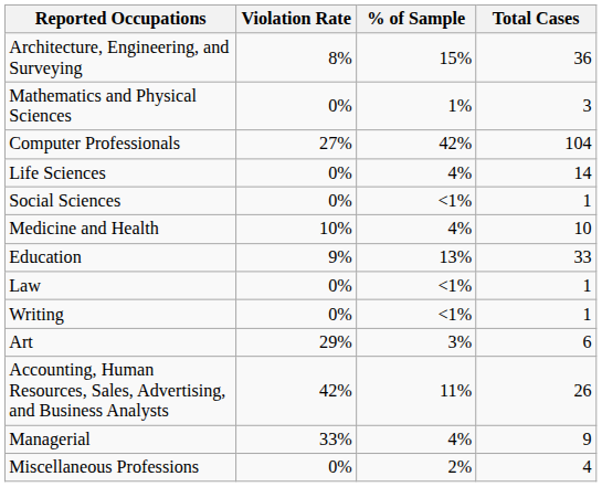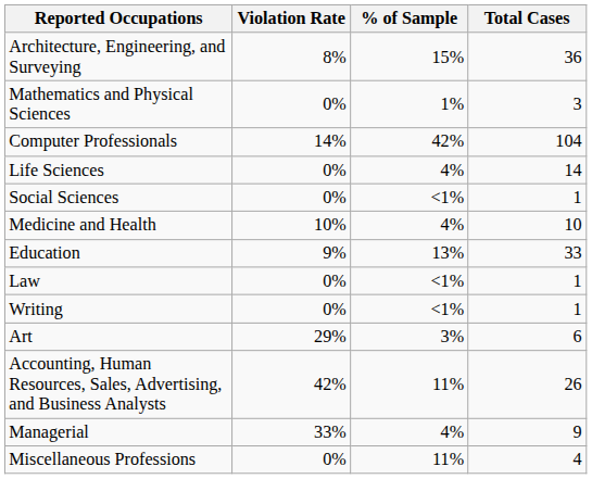Computer Professionals | Violation Rate: 27% -> 14%
Miscellaneous Professions | % of Sample: 2% -> 11%
